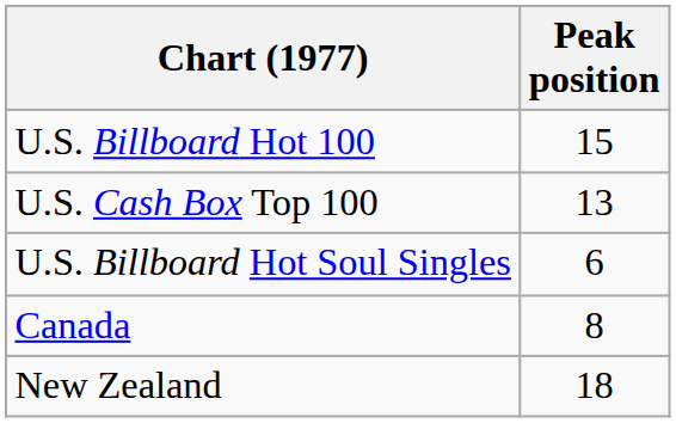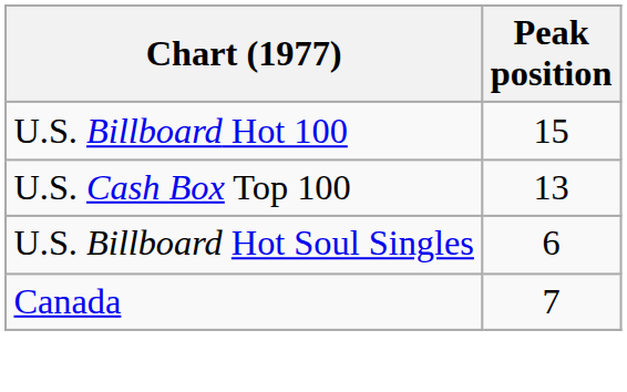Canada | Peak position: 8 -> 7
- row: New Zealand | 18
